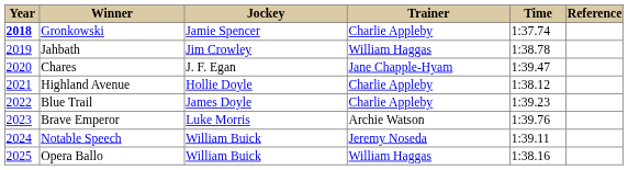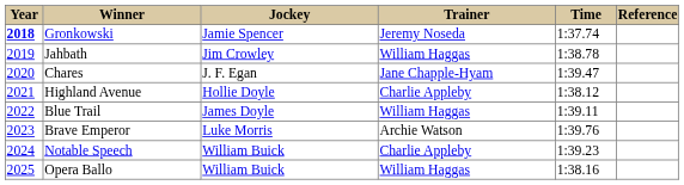Gronkowski | Trainer: Charlie Appleby -> Jeremy Noseda
Blue Trail | Trainer: Charlie Appleby -> William Haggas
Blue Trail | Time: 1:39.23 -> 1:39.11
Notable Speech | Trainer: Jeremy Noseda -> Charlie Appleby
Notable Speech | Time: 1:39.11 -> 1:39.23
